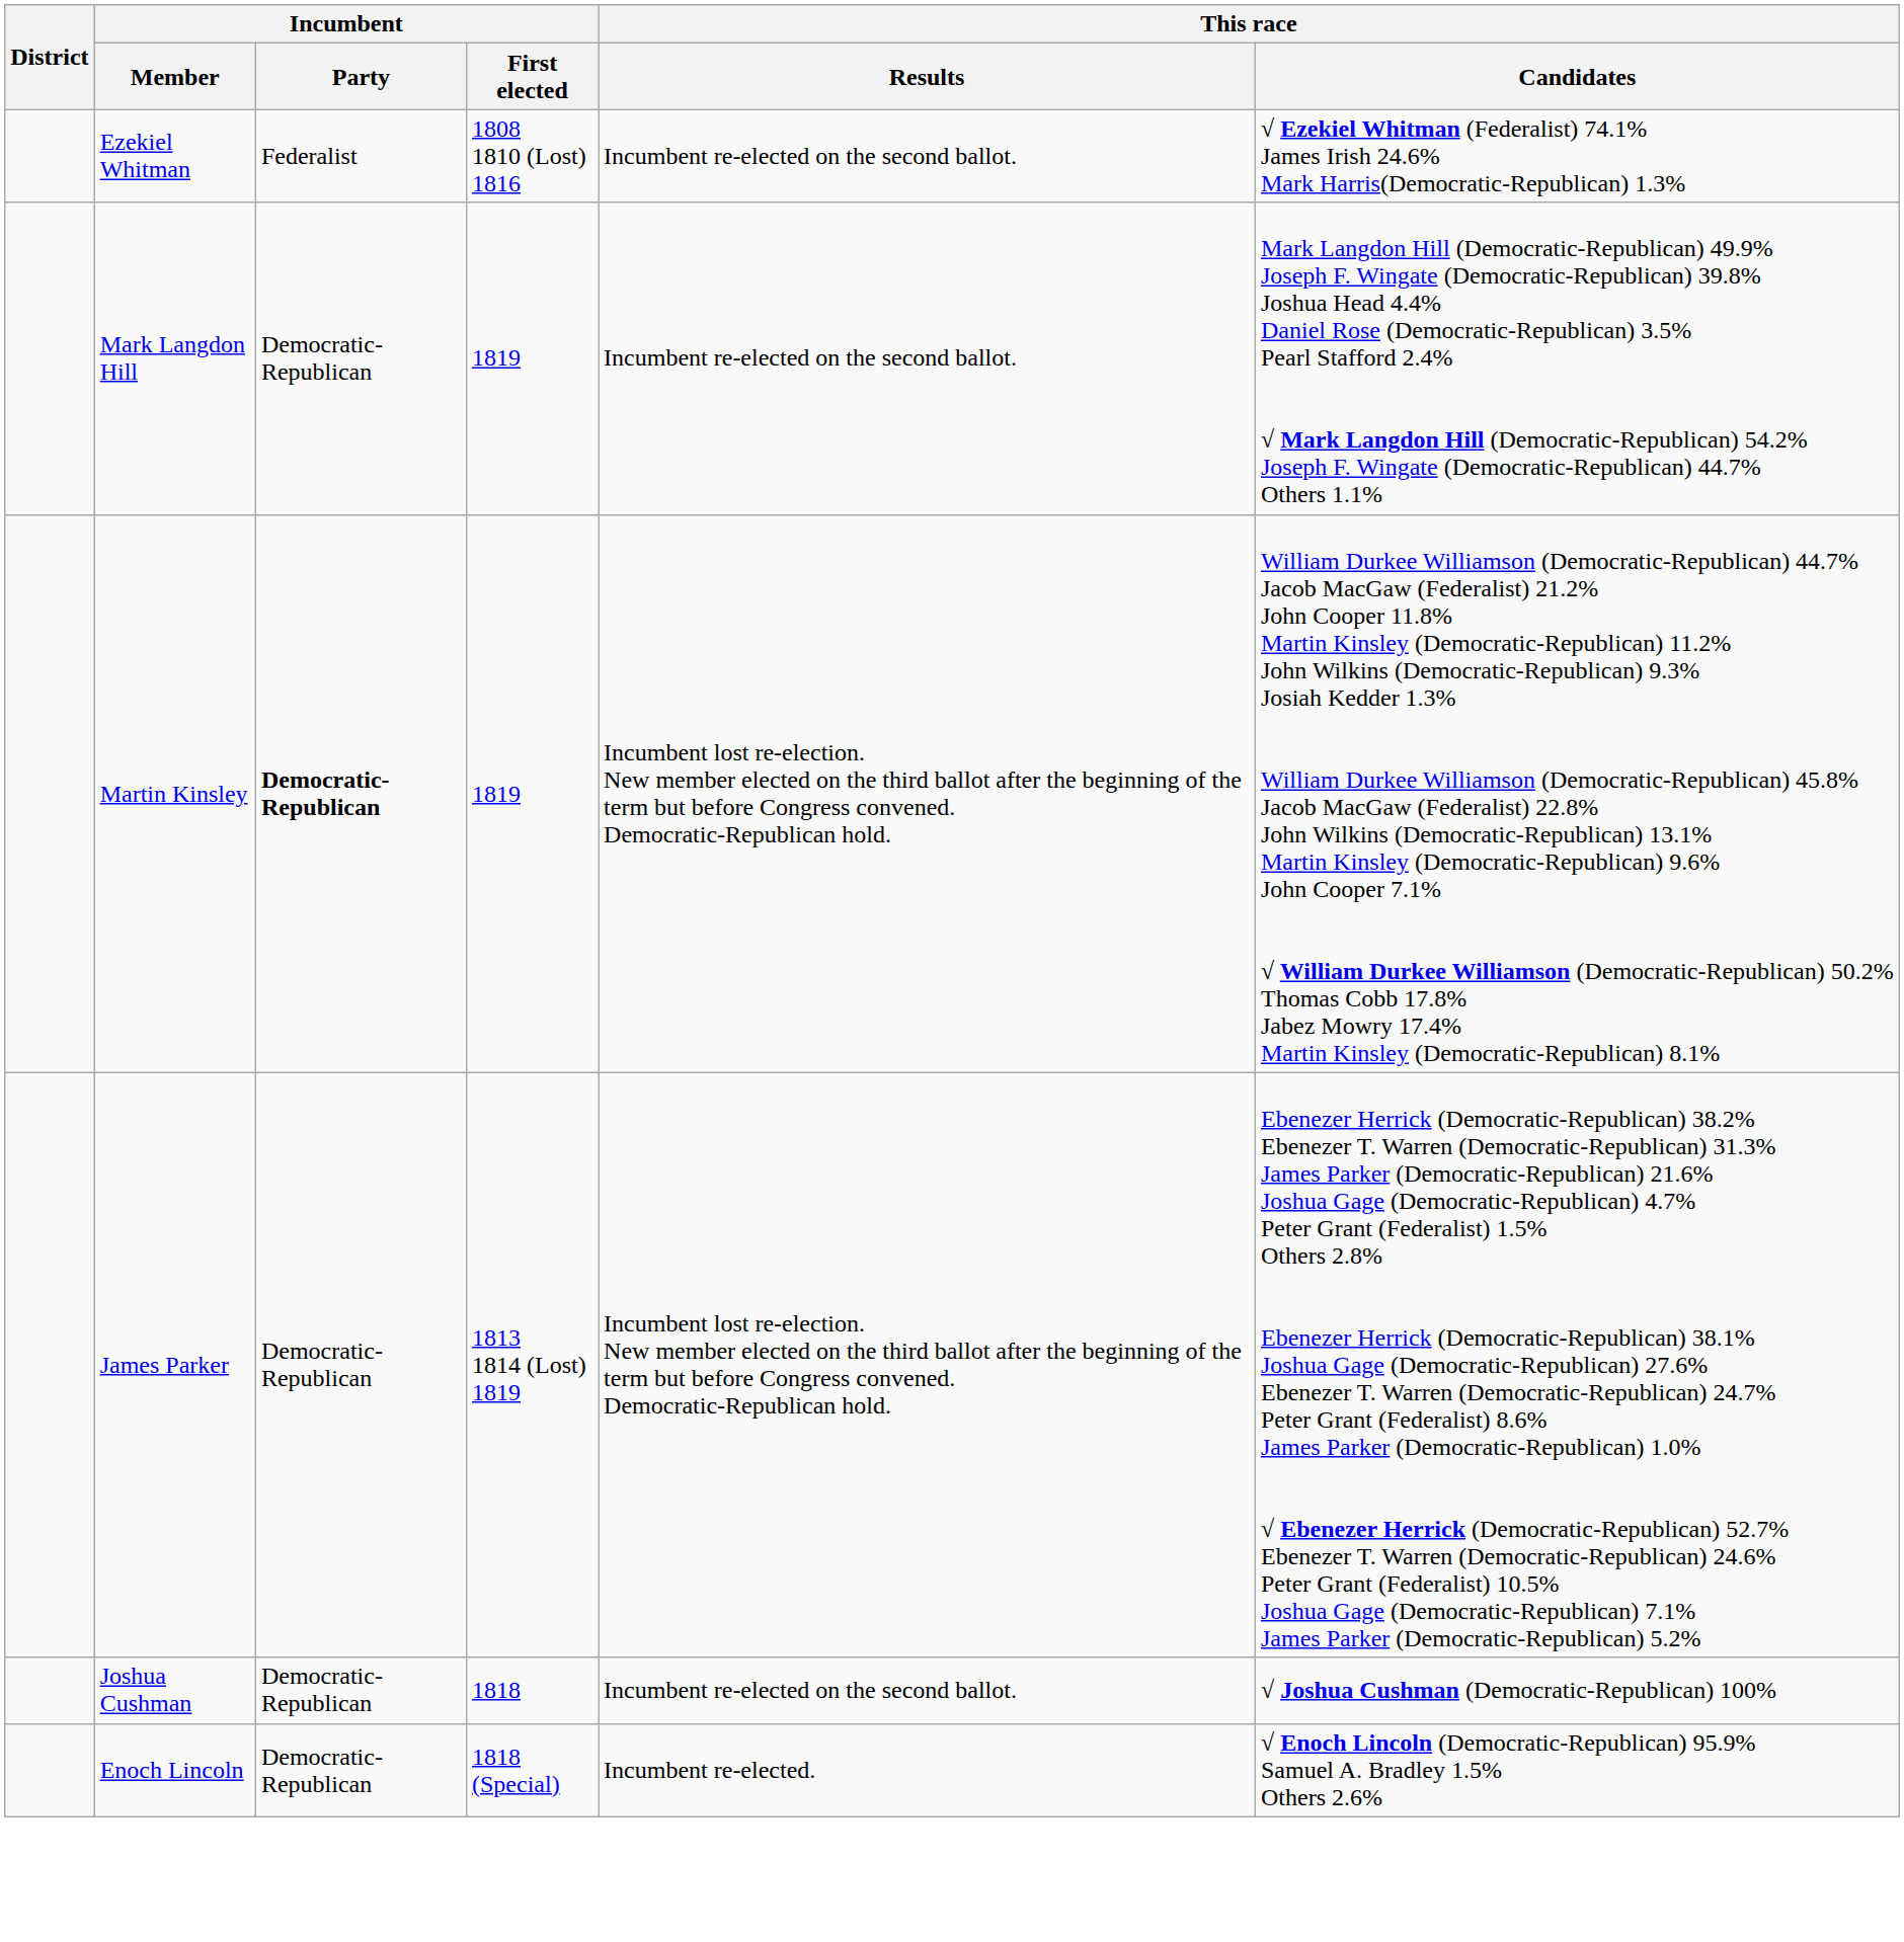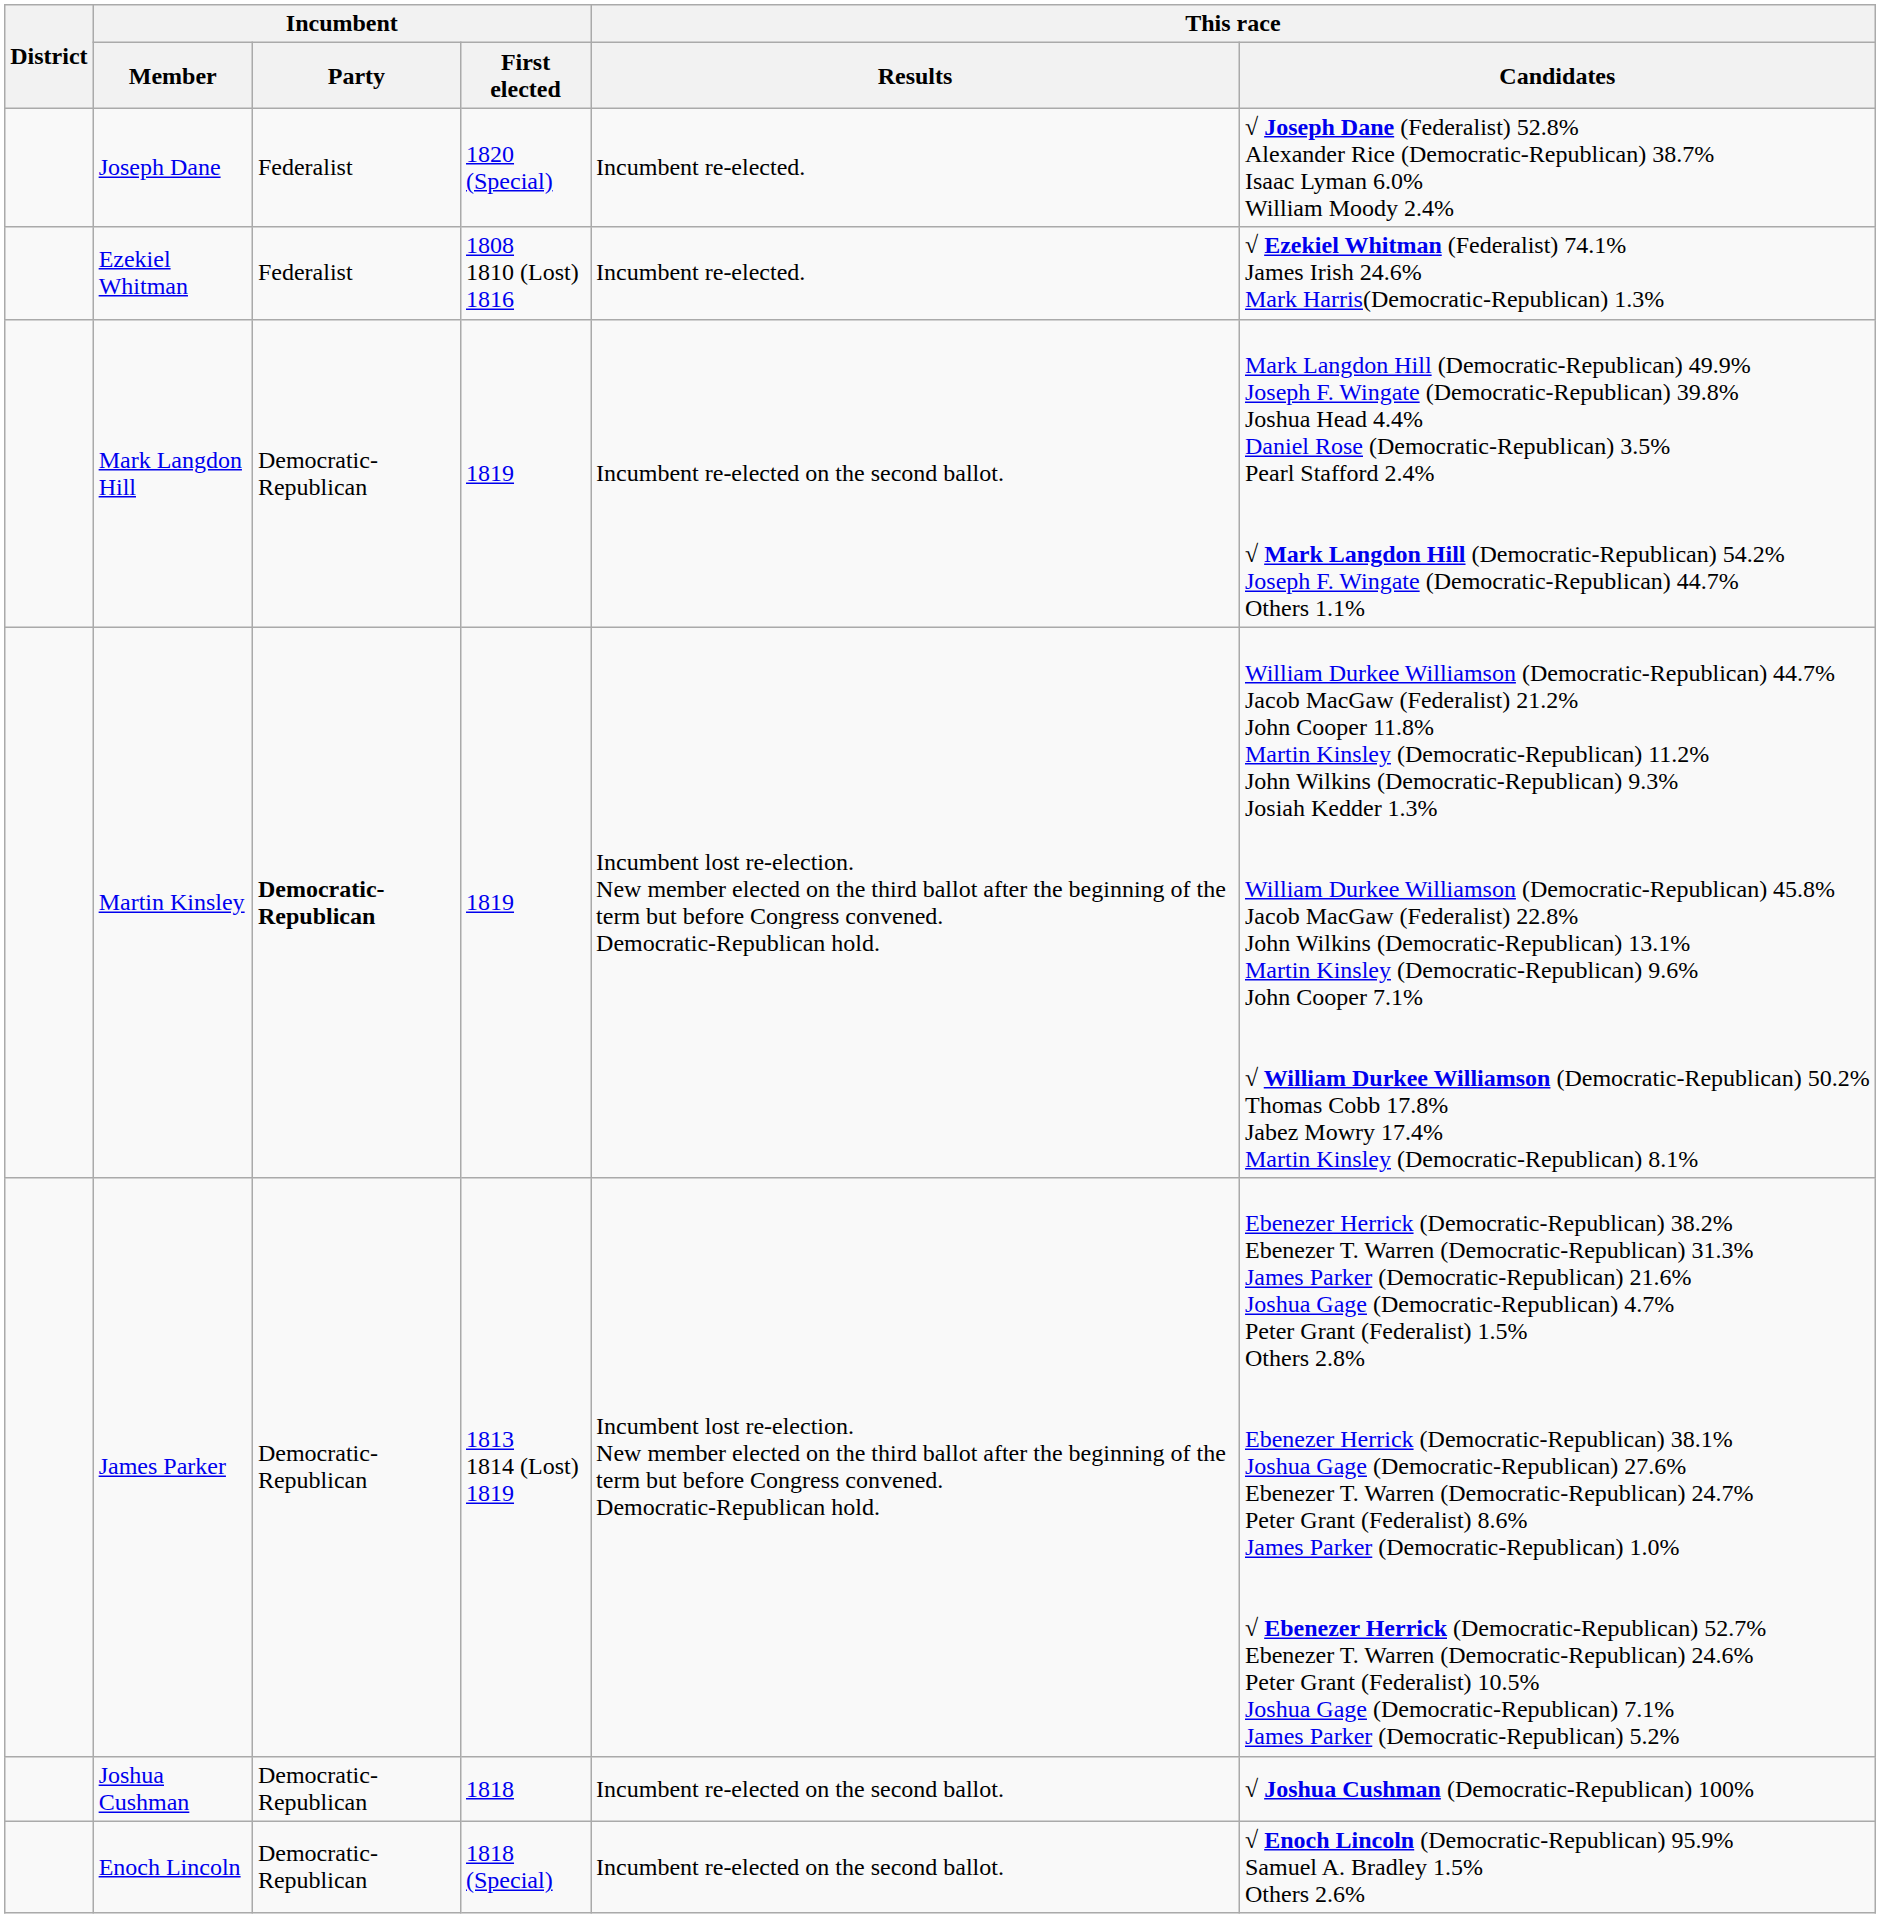+ row: Joseph Dane | Federalist | 1820 (Special) | Incumbent re-elected. | √ Joseph Dane (Federalist) 52.8% Alexander Rice (Democratic-Republican) 38.7% Isaac Lyman 6.0% William Moody 2.4%
Ezekiel Whitman | This race / Results: Incumbent re-elected on the second ballot. -> Incumbent re-elected.
Enoch Lincoln | This race / Results: Incumbent re-elected. -> Incumbent re-elected on the second ballot.
